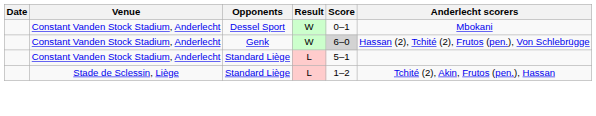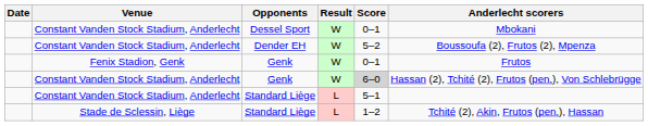+ row: Constant Vanden Stock Stadium, Anderlecht | Dender EH | W | 5–2 | Boussoufa (2), Frutos (2), Mpenza
+ row: Fenix Stadion, Genk | Genk | W | 0–1 | Frutos
